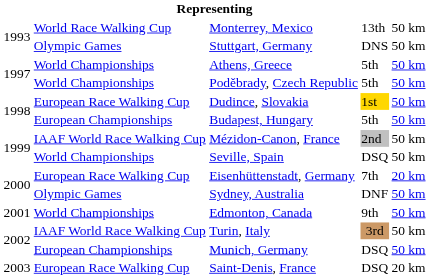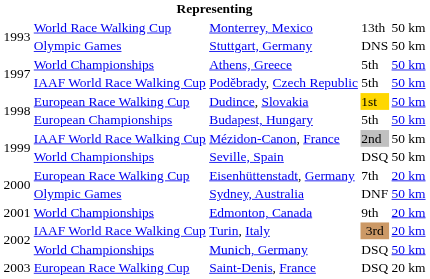Poděbrady, Czech Republic | column 2: World Championships -> IAAF World Race Walking Cup
Edmonton, Canada | column 5: 50 km -> 20 km
Turin, Italy | column 5: 50 km -> 20 km
Munich, Germany | column 2: European Championships -> World Championships
